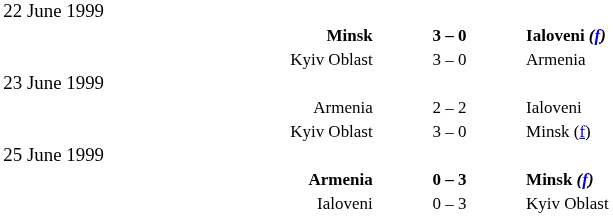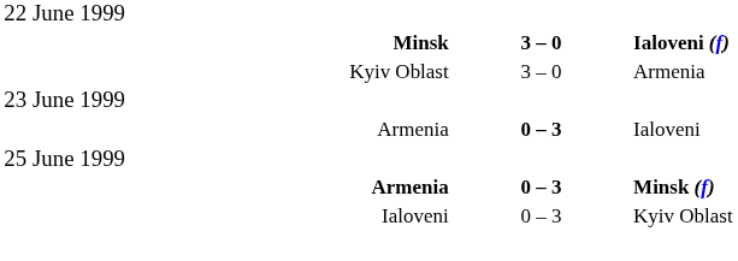Armenia / Ialoveni | column 2: 2 – 2 -> 0 – 3
- row: Kyiv Oblast | 3 – 0 | Minsk (f)
